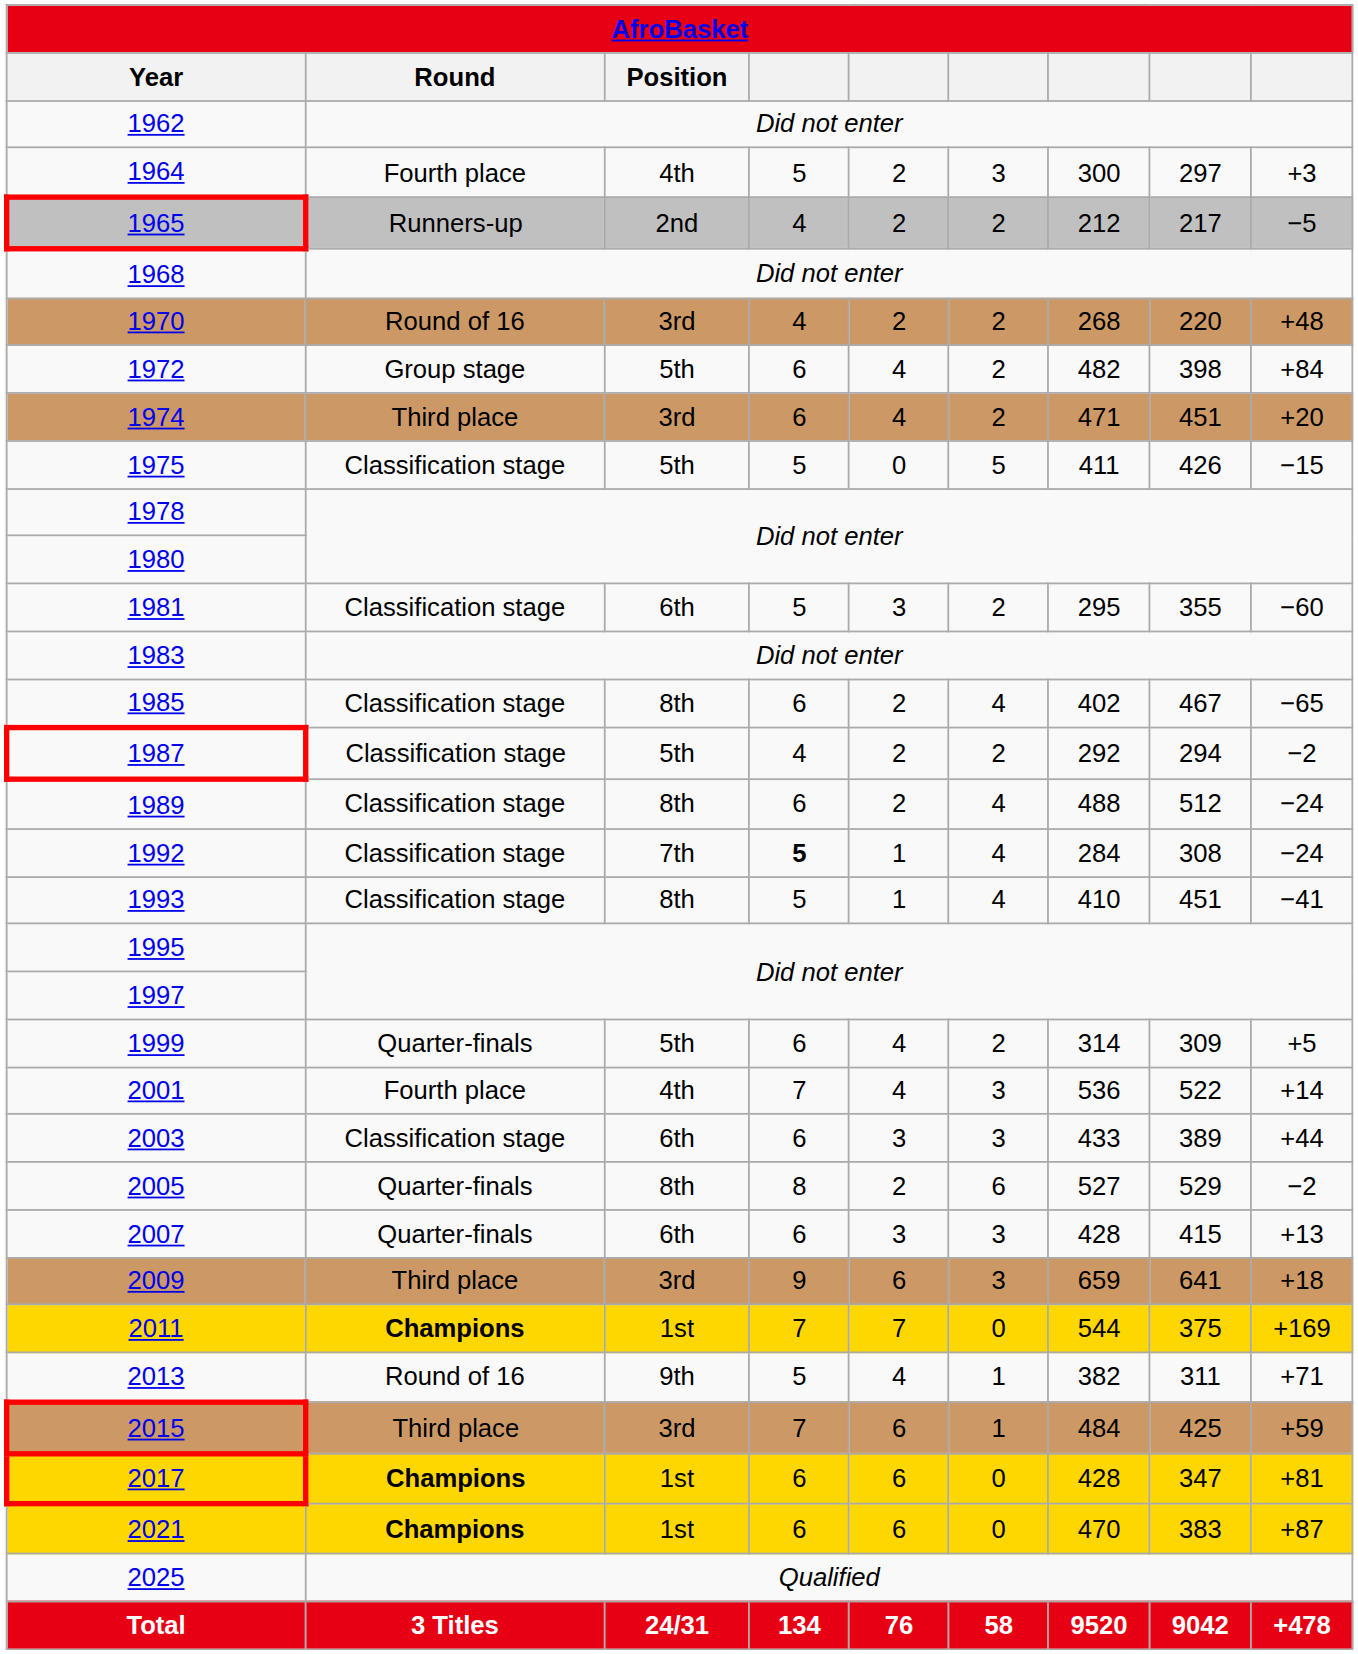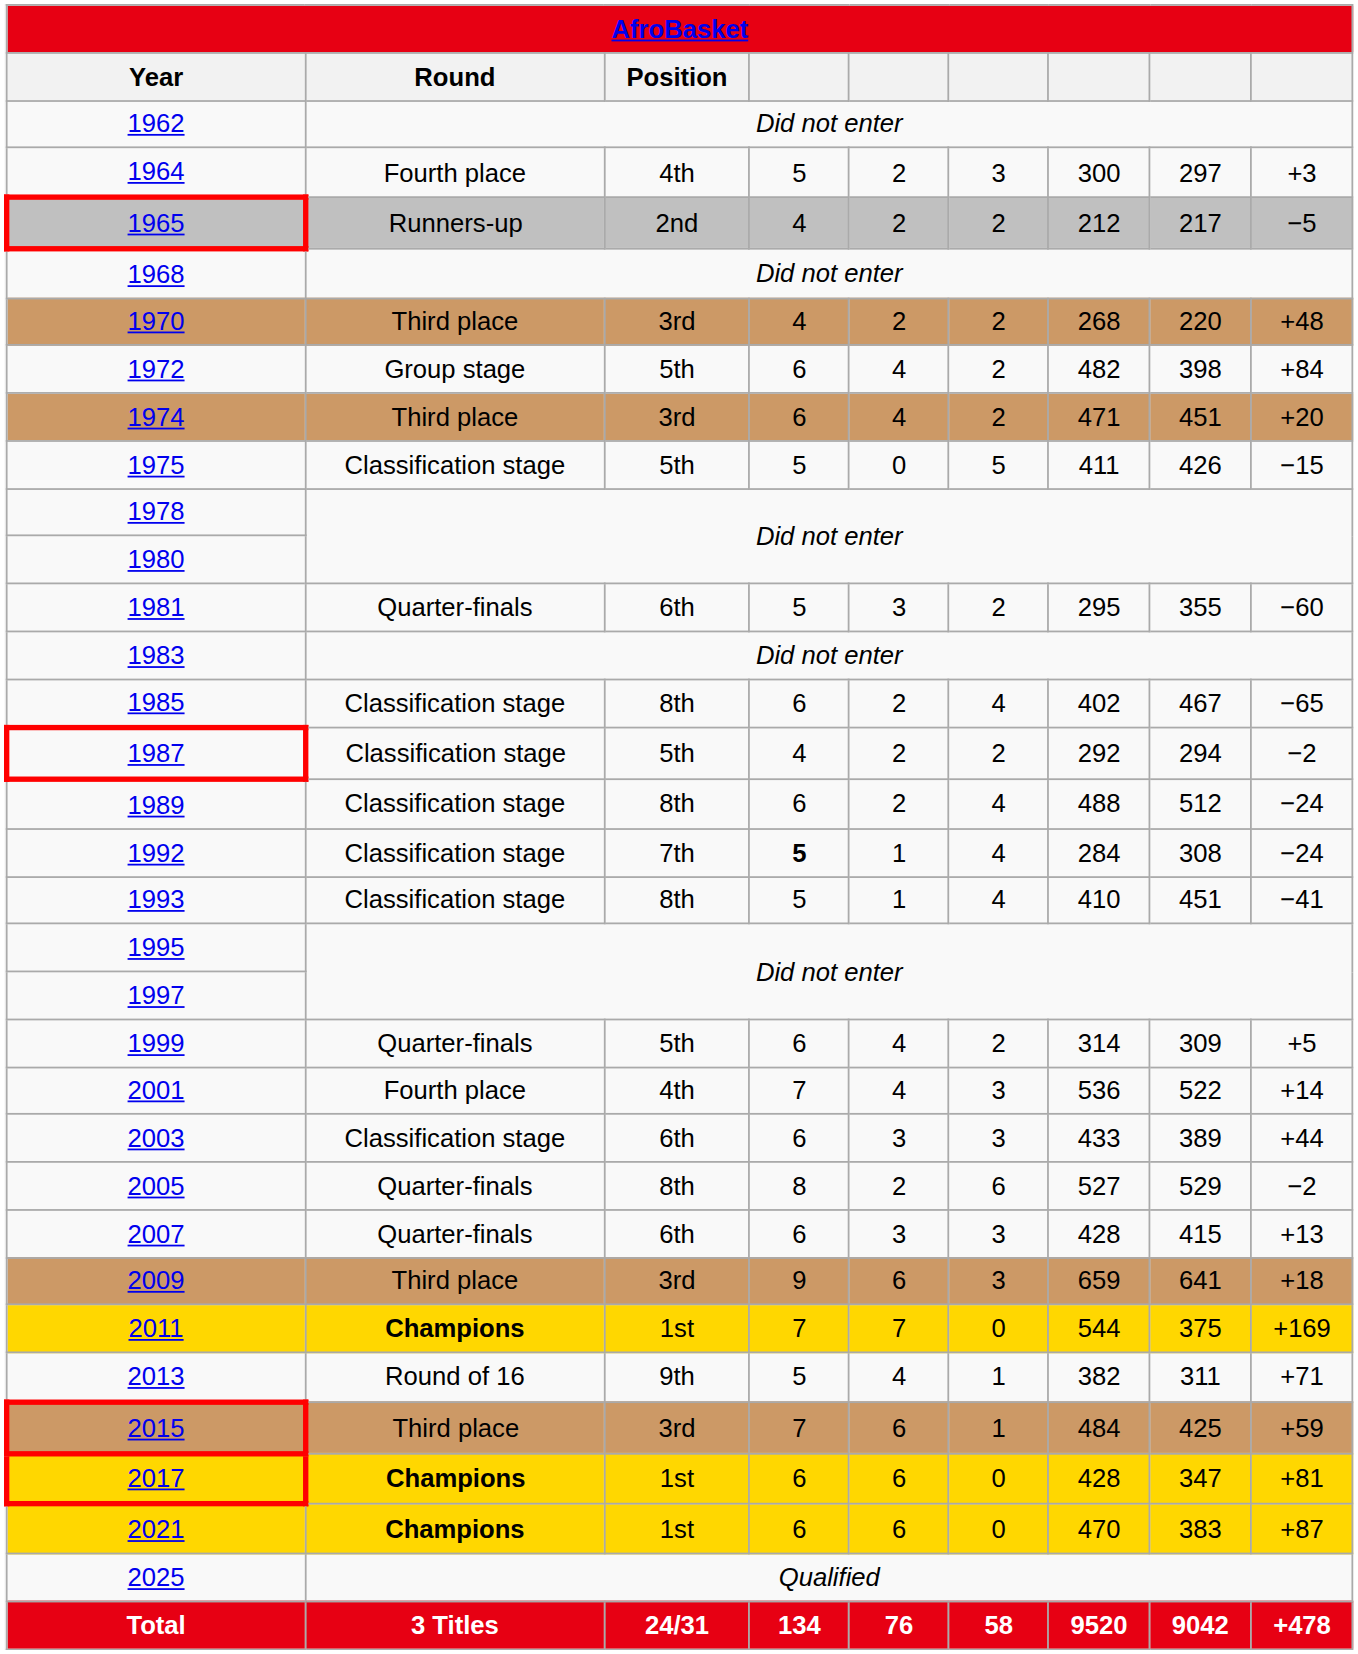1970 | Round: Round of 16 -> Third place
1981 | Round: Classification stage -> Quarter-finals
